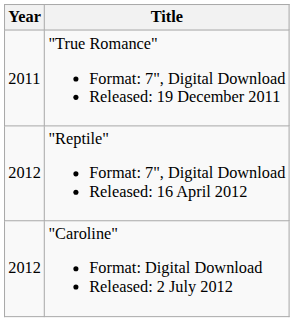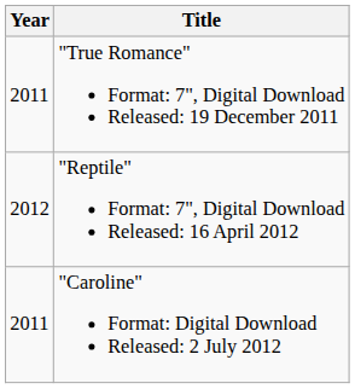"Caroline" Format: Digital Download Released: 2 July 2012 | Year: 2012 -> 2011
